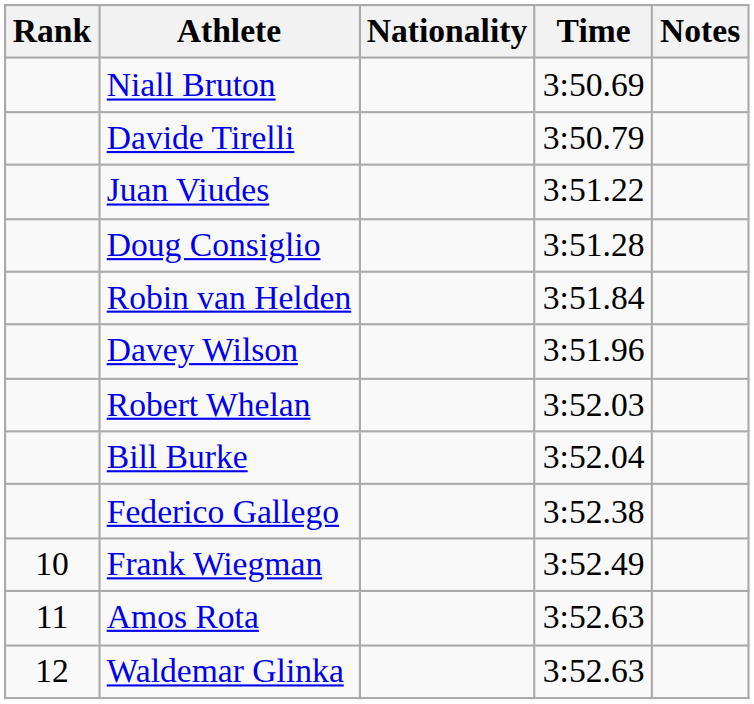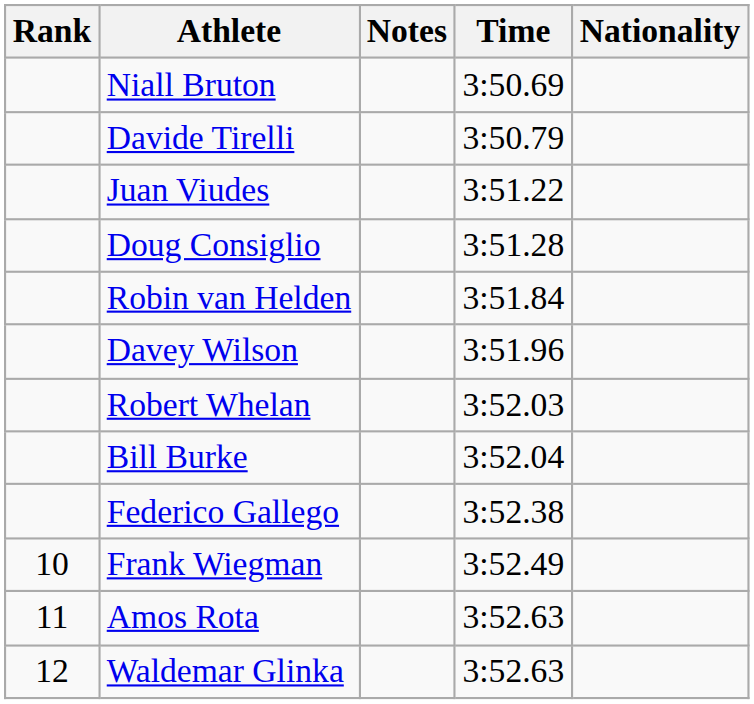columns swapped: Nationality <-> Notes
